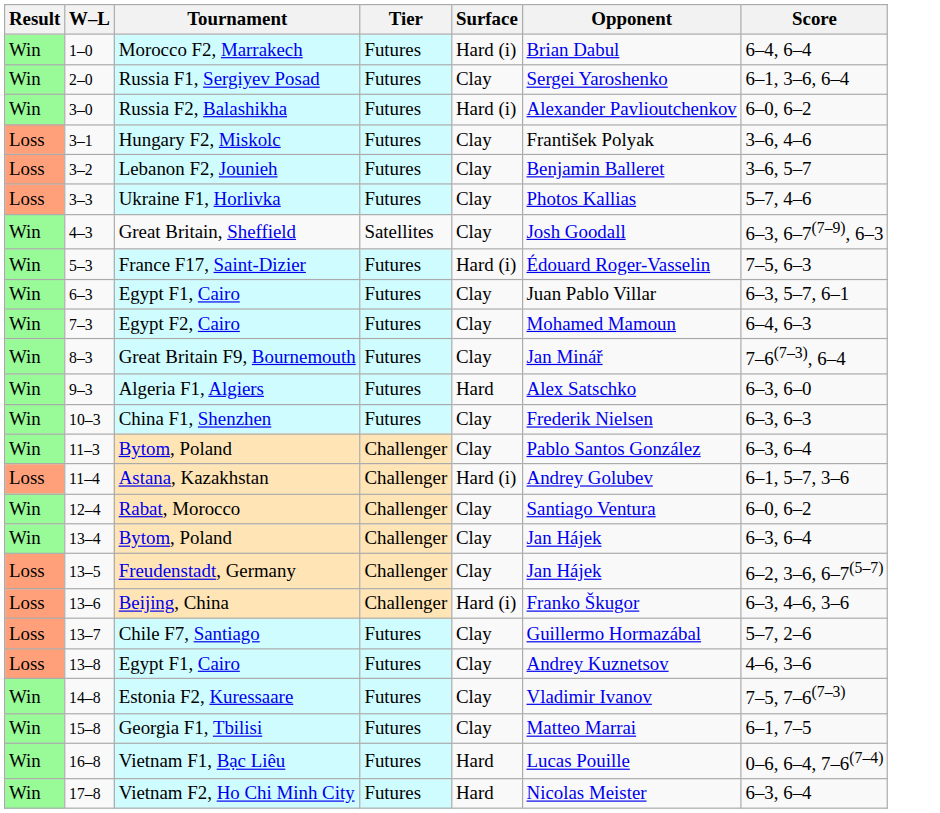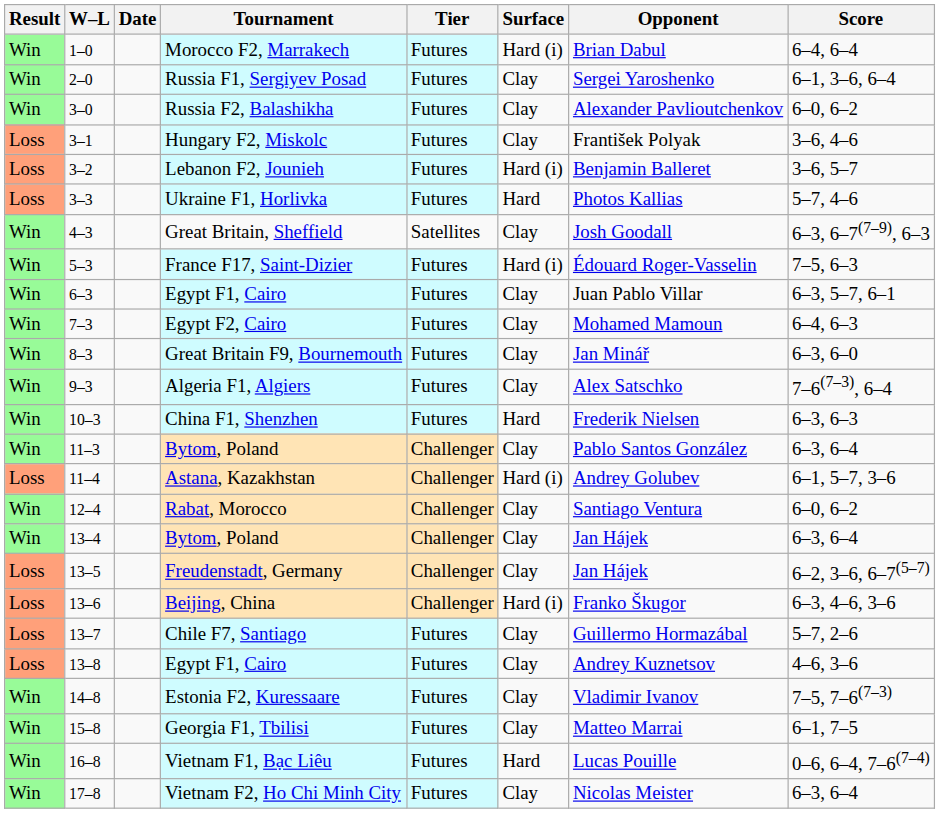+ column: Date
Russia F2, Balashikha | Surface: Hard (i) -> Clay
Lebanon F2, Jounieh | Surface: Clay -> Hard (i)
Ukraine F1, Horlivka | Surface: Clay -> Hard
Great Britain F9, Bournemouth | Score: 7–6(7–3), 6–4 -> 6–3, 6–0
Algeria F1, Algiers | Surface: Hard -> Clay
Algeria F1, Algiers | Score: 6–3, 6–0 -> 7–6(7–3), 6–4
China F1, Shenzhen | Surface: Clay -> Hard
Vietnam F2, Ho Chi Minh City | Surface: Hard -> Clay
